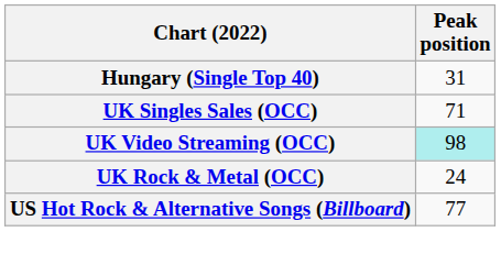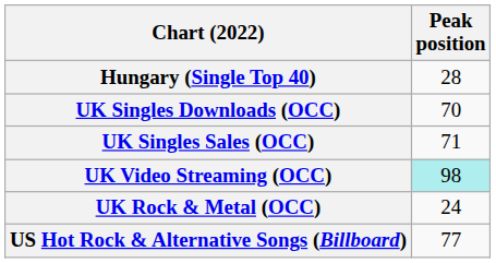Hungary (Single Top 40) | Peak position: 31 -> 28
+ row: UK Singles Downloads (OCC) | 70
